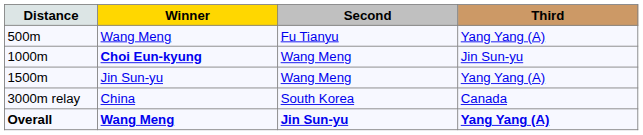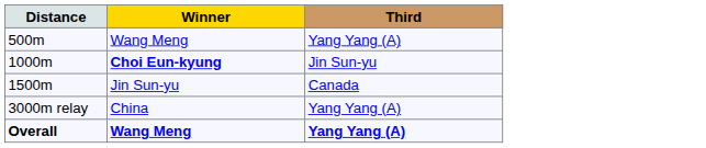- column: Second | Fu Tianyu | Wang Meng | Wang Meng | South Korea | Jin Sun-yu
1500m | Third: Yang Yang (A) -> Canada
3000m relay | Third: Canada -> Yang Yang (A)
